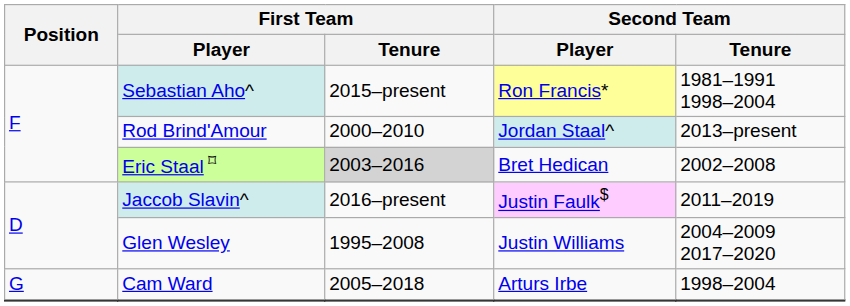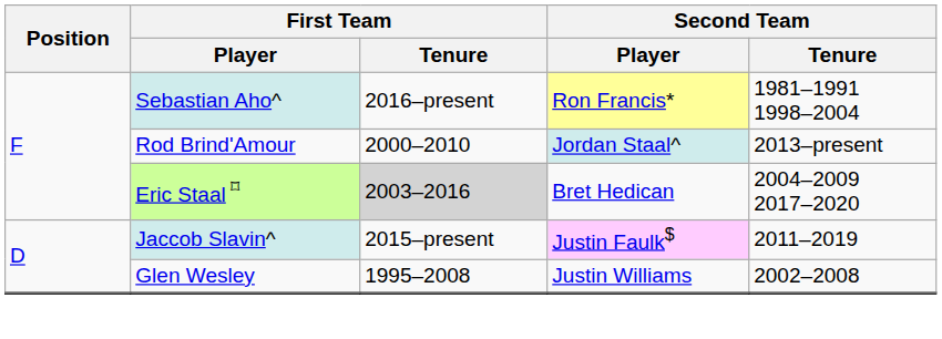Sebastian Aho^ | First Team / Tenure: 2015–present -> 2016–present
Eric Staal ⌑ | Second Team / Tenure: 2002–2008 -> 2004–2009 2017–2020
Jaccob Slavin^ | First Team / Tenure: 2016–present -> 2015–present
Glen Wesley | Second Team / Tenure: 2004–2009 2017–2020 -> 2002–2008
- row: G | Cam Ward | 2005–2018 | Arturs Irbe | 1998–2004
